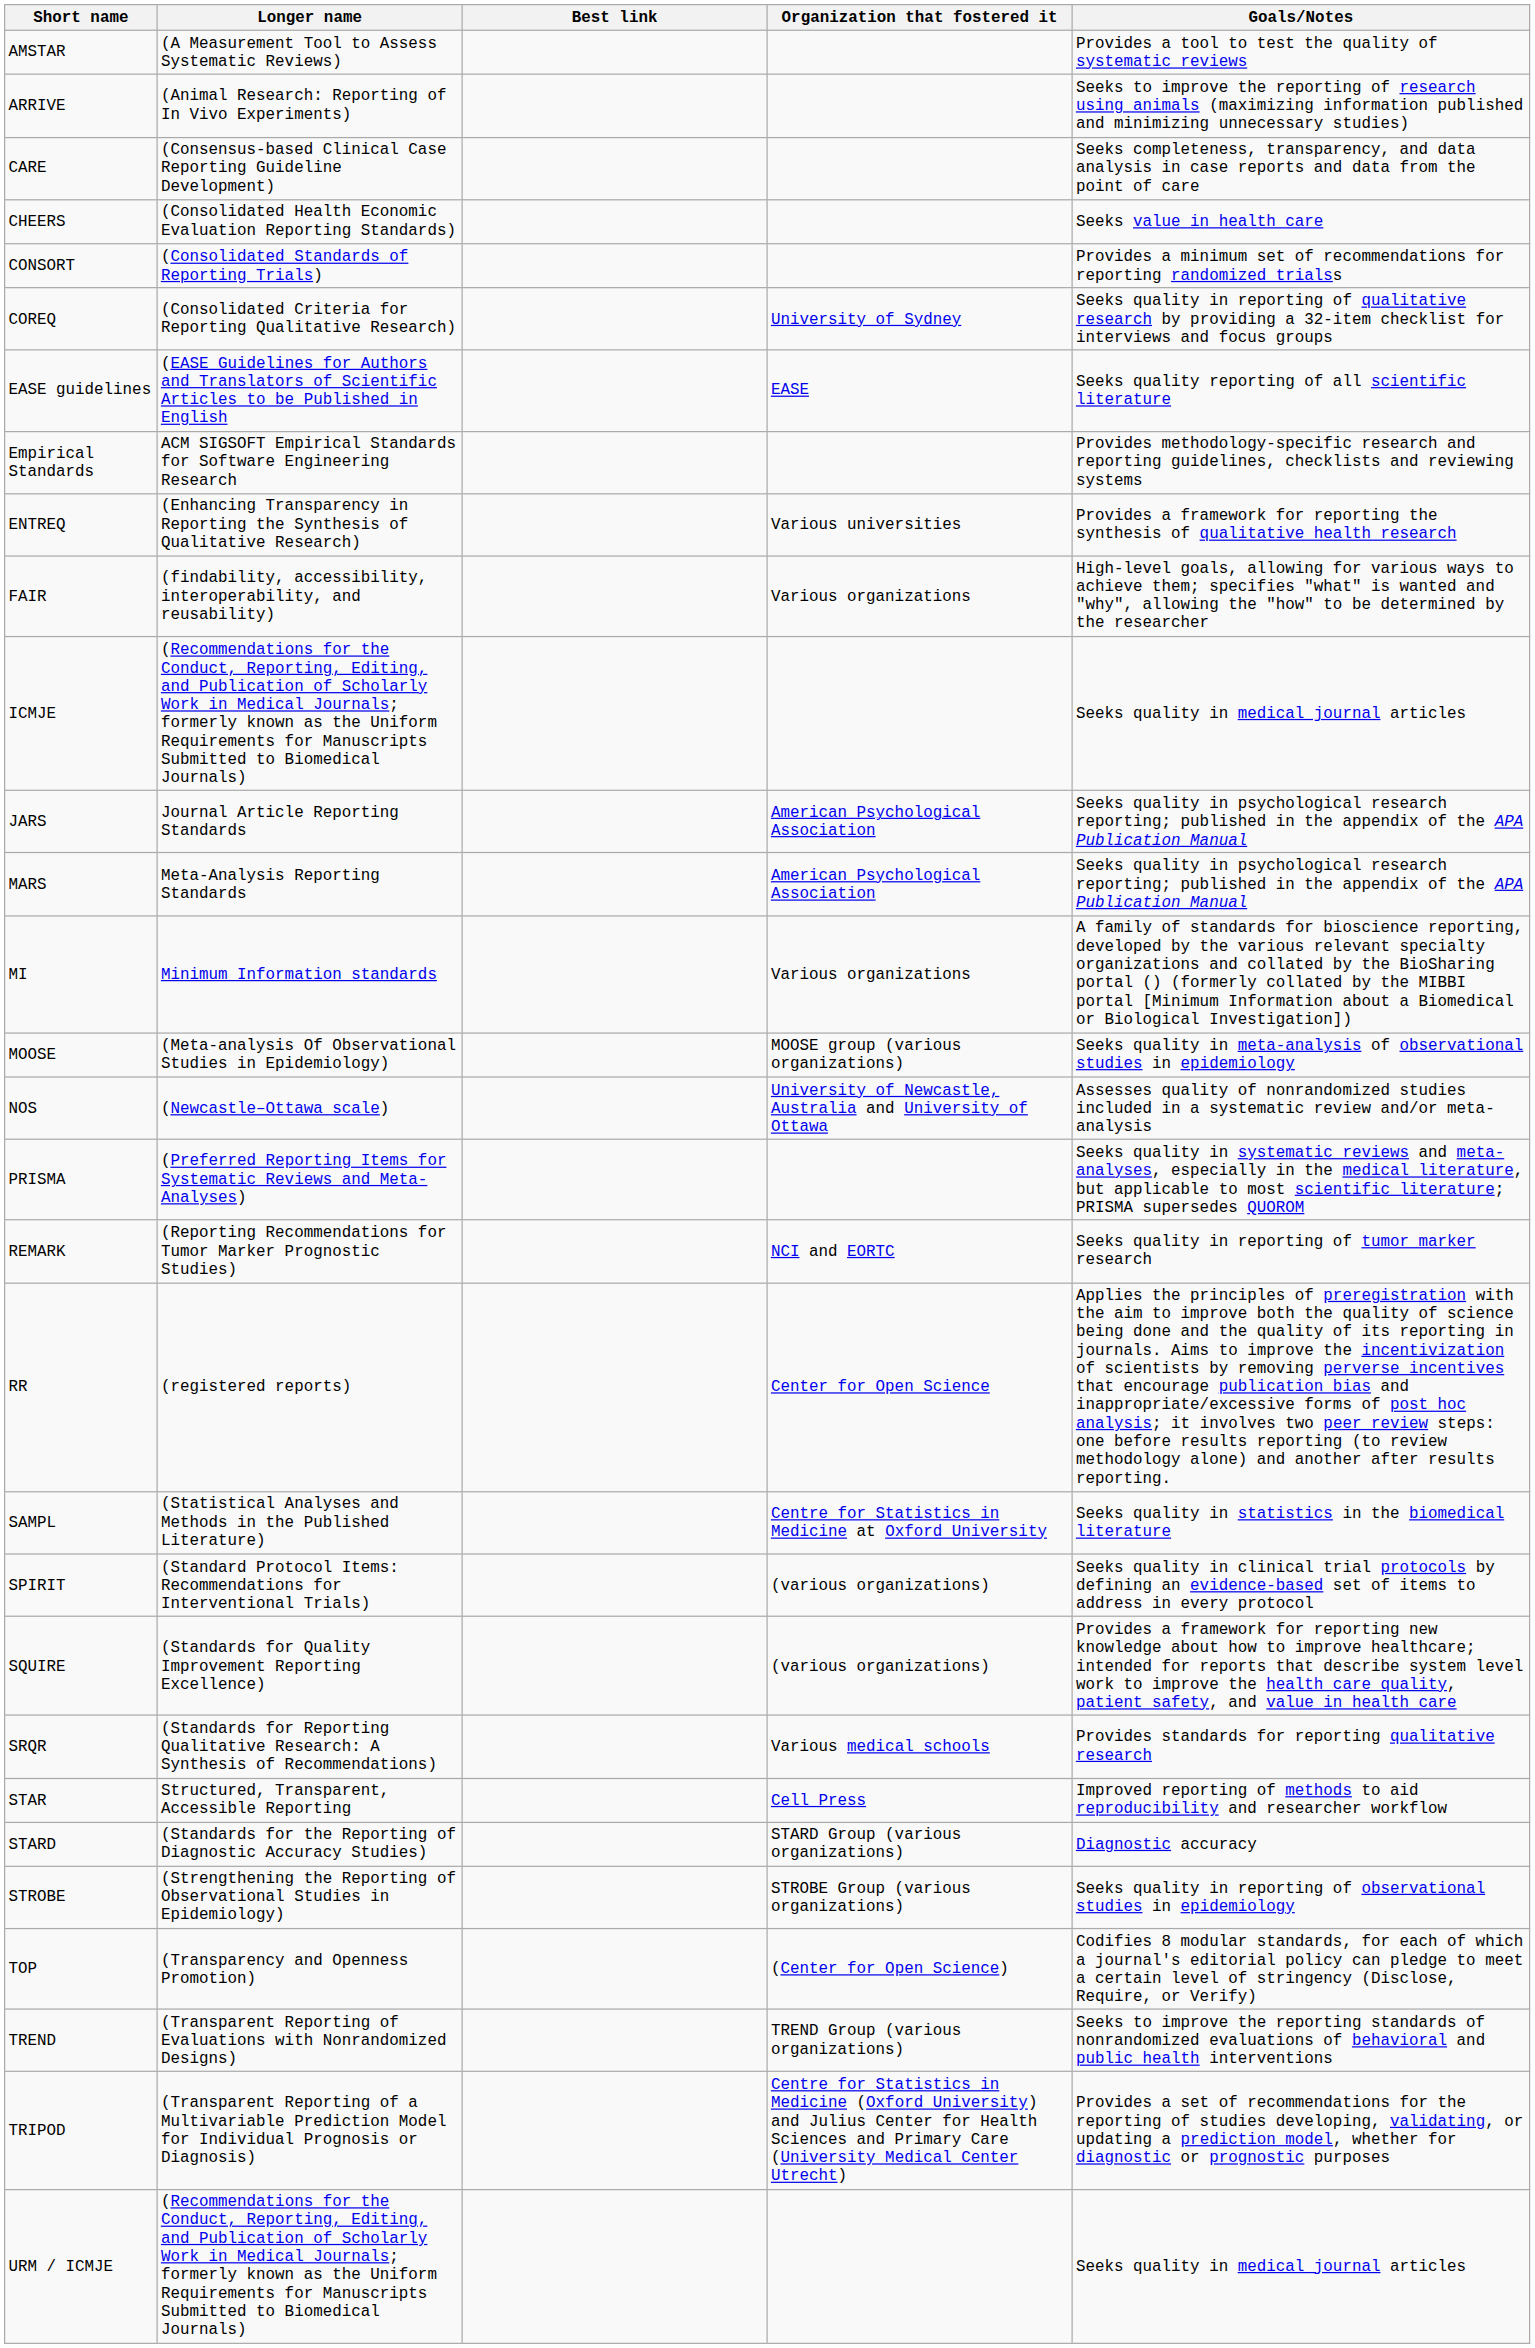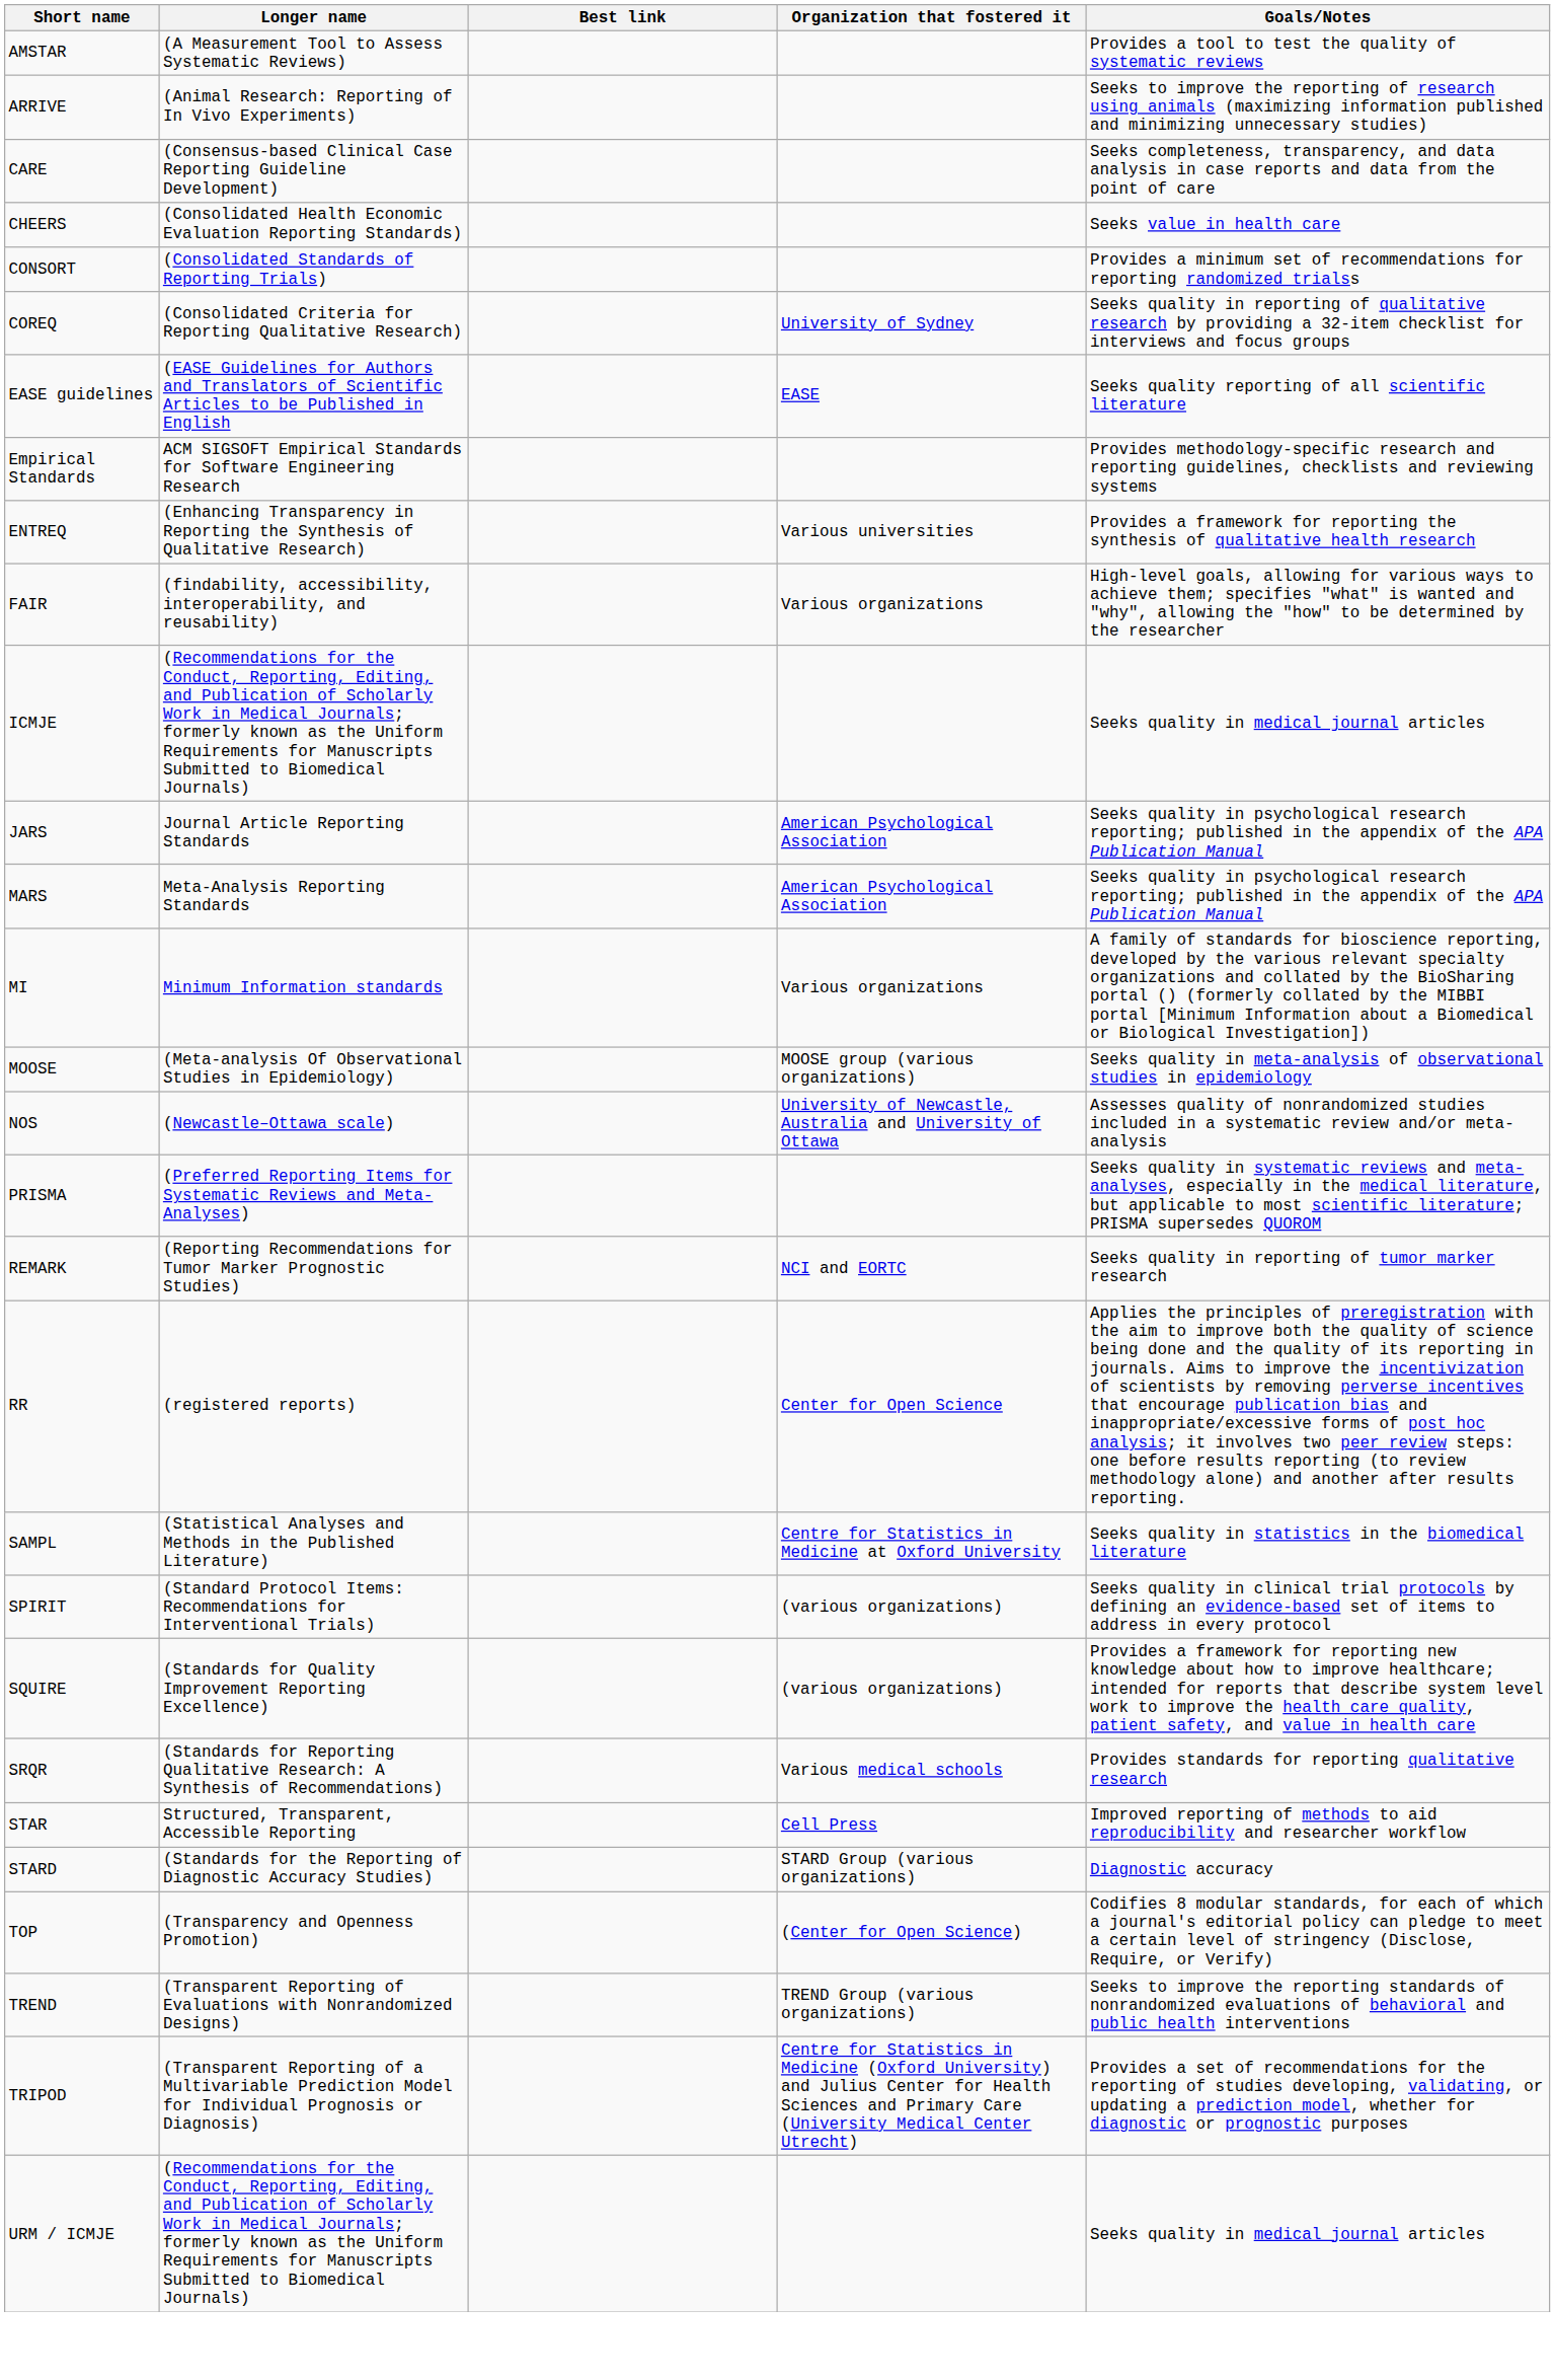- row: STROBE | (Strengthening the Reporting of Observational Studies in Epidemiology) | STROBE Group (various organizations) | Seeks quality in reporting of observational studies in epidemiology
